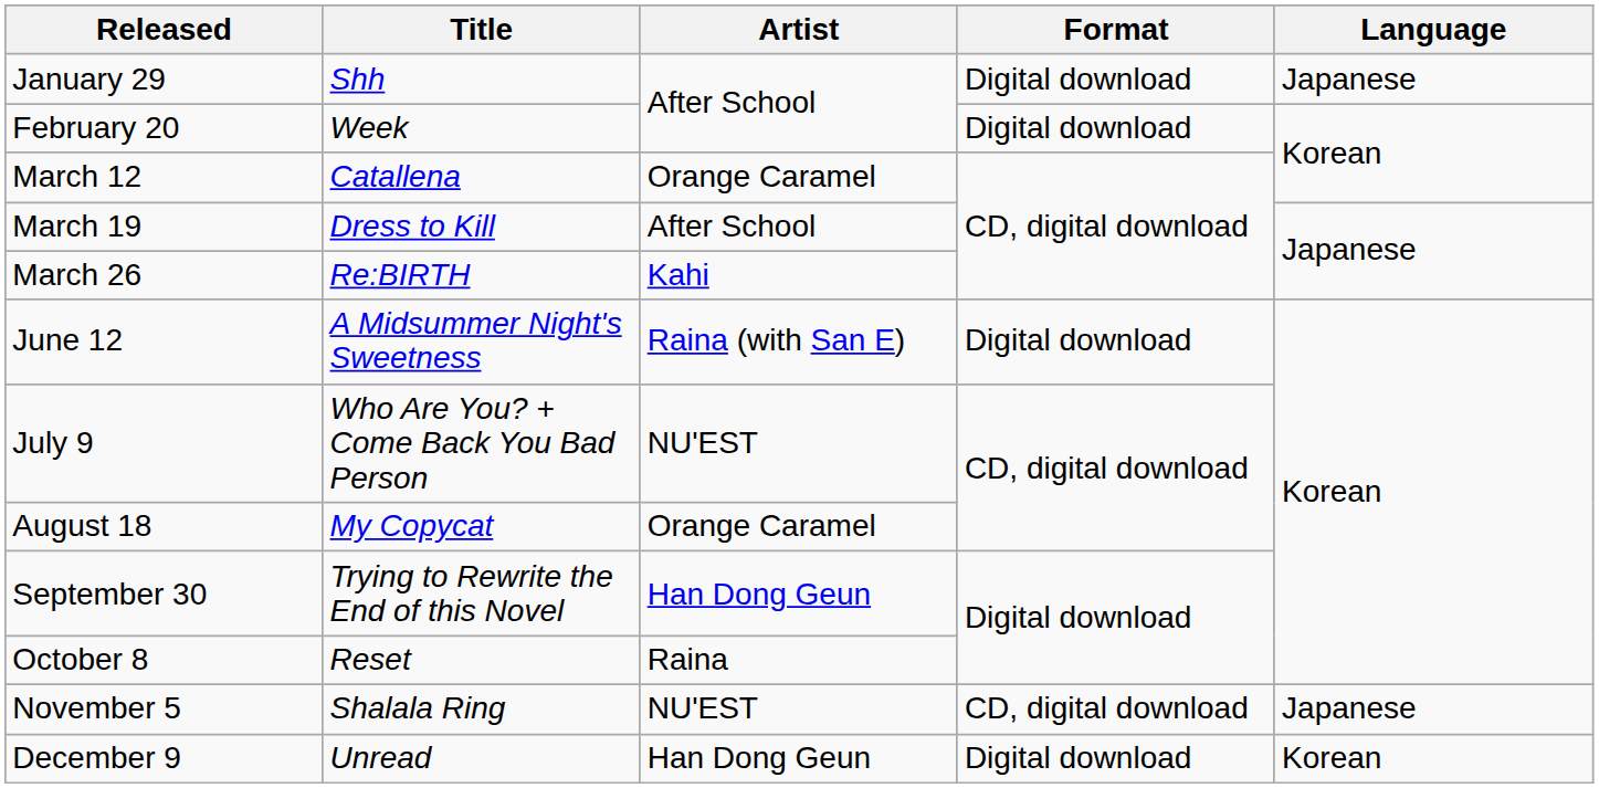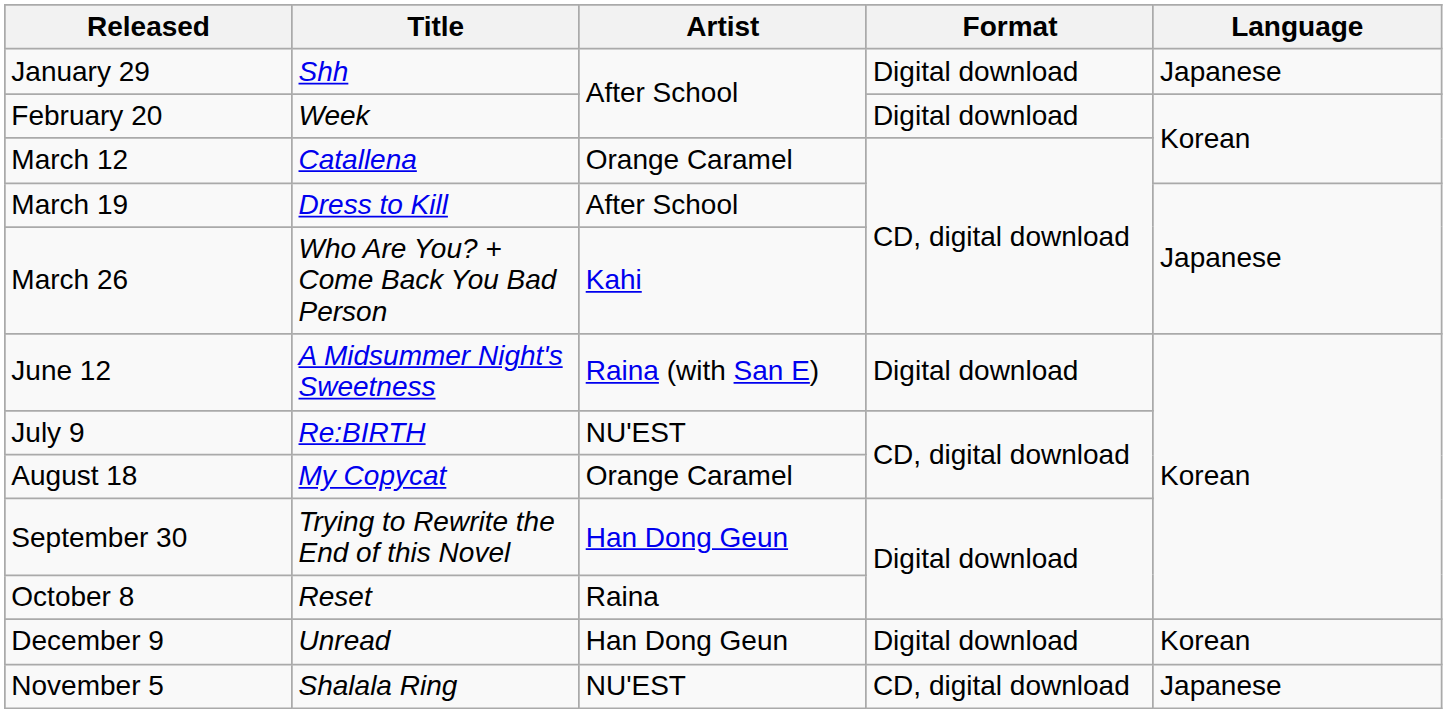March 26 | Title: Re:BIRTH -> Who Are You? + Come Back You Bad Person
July 9 | Title: Who Are You? + Come Back You Bad Person -> Re:BIRTH
rows swapped: November 5 <-> December 9
